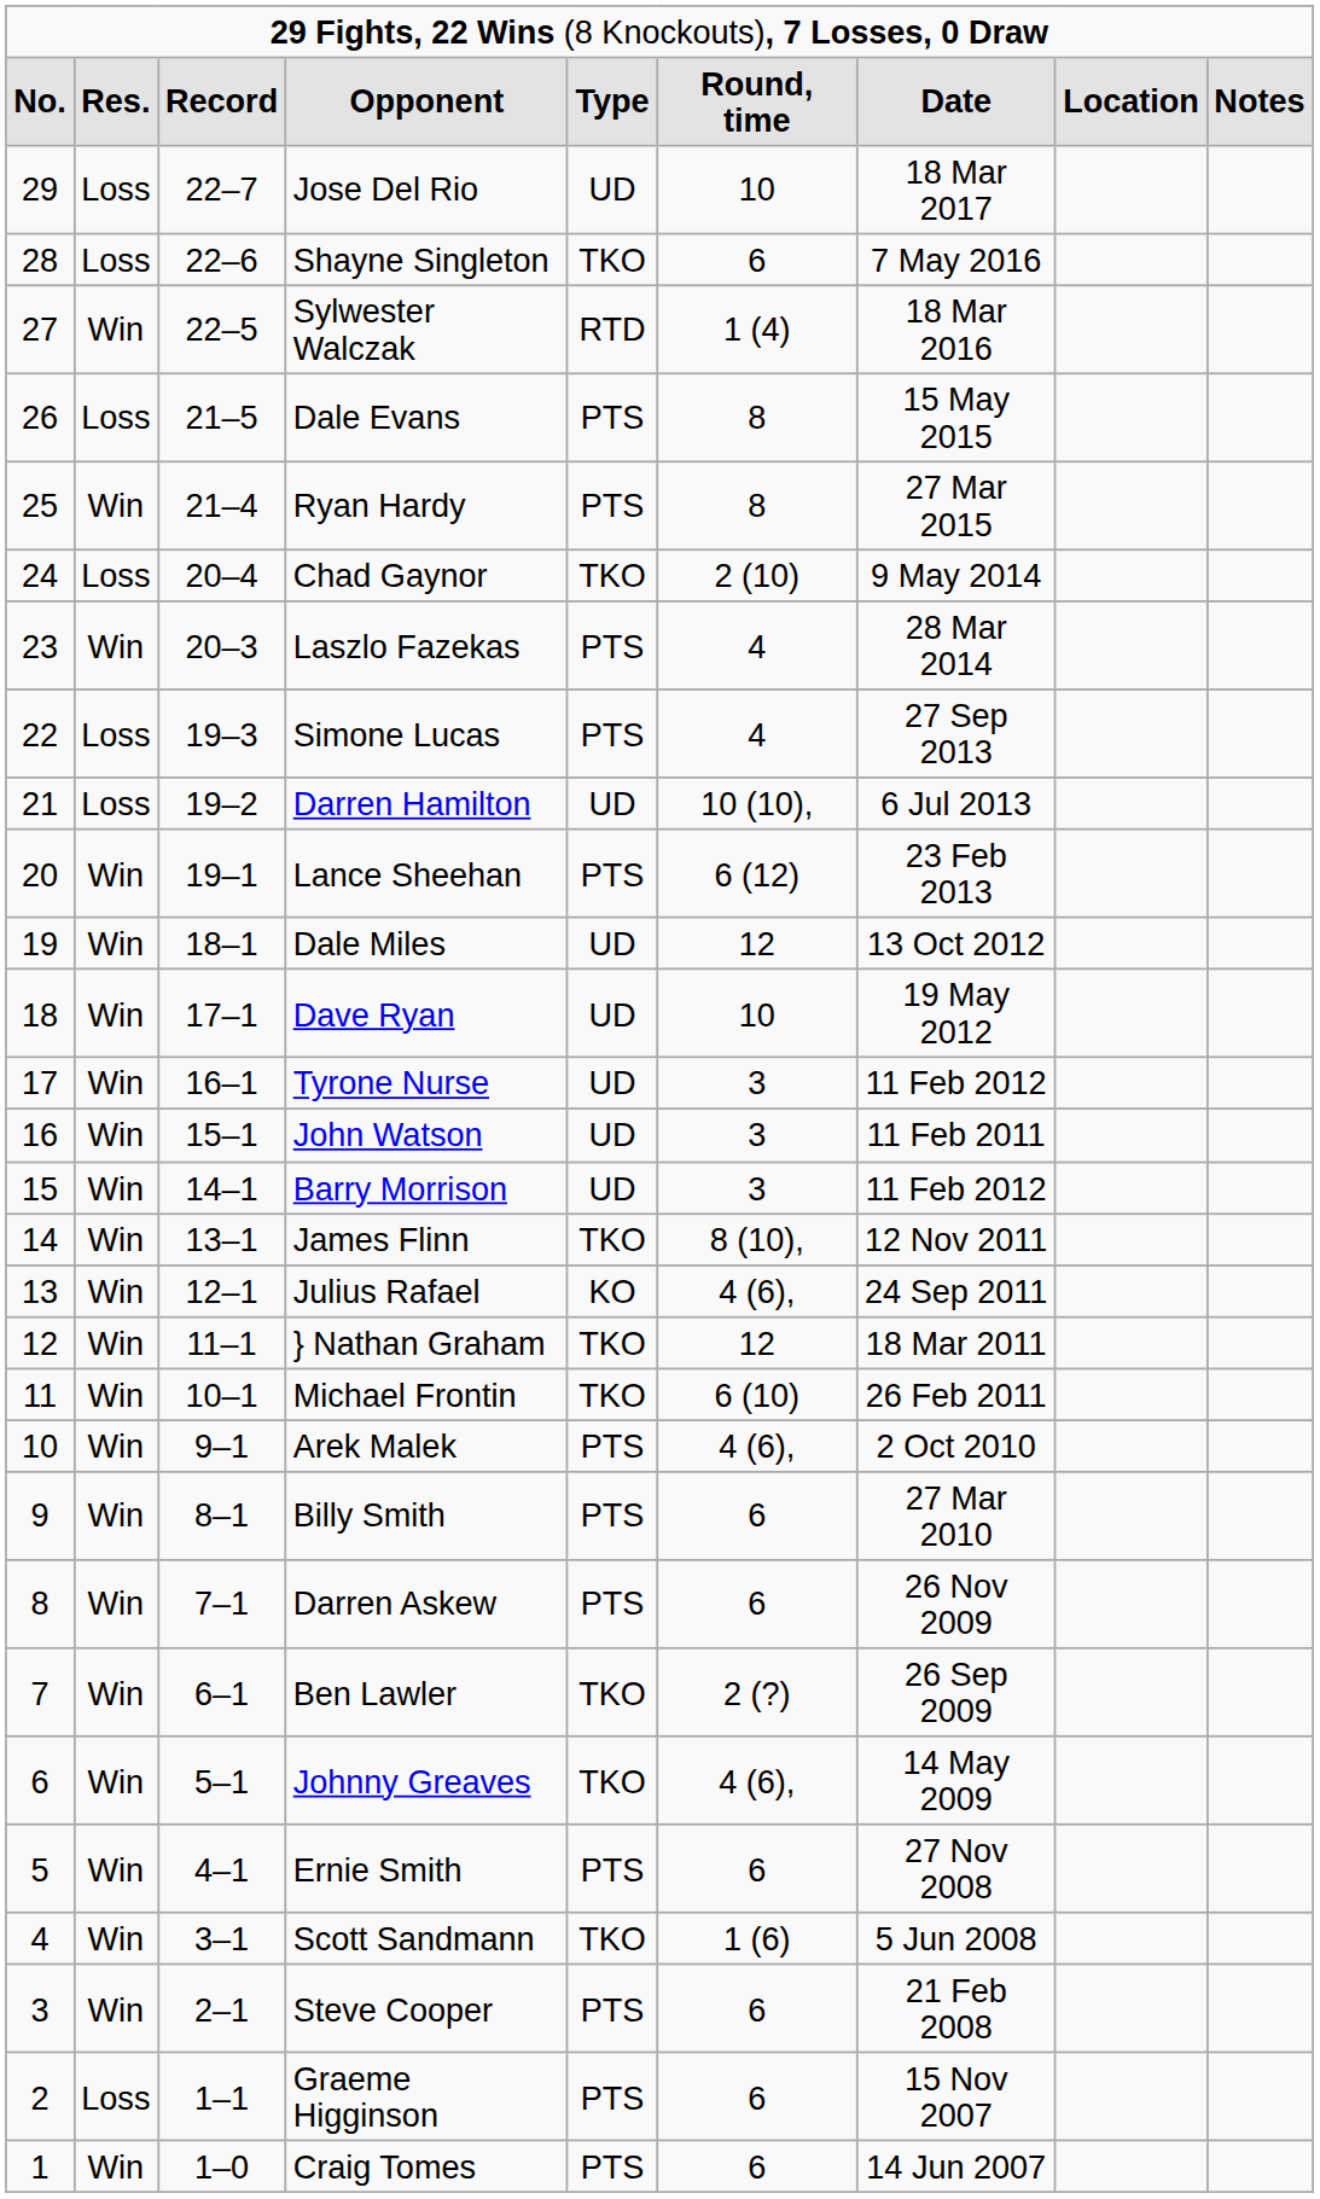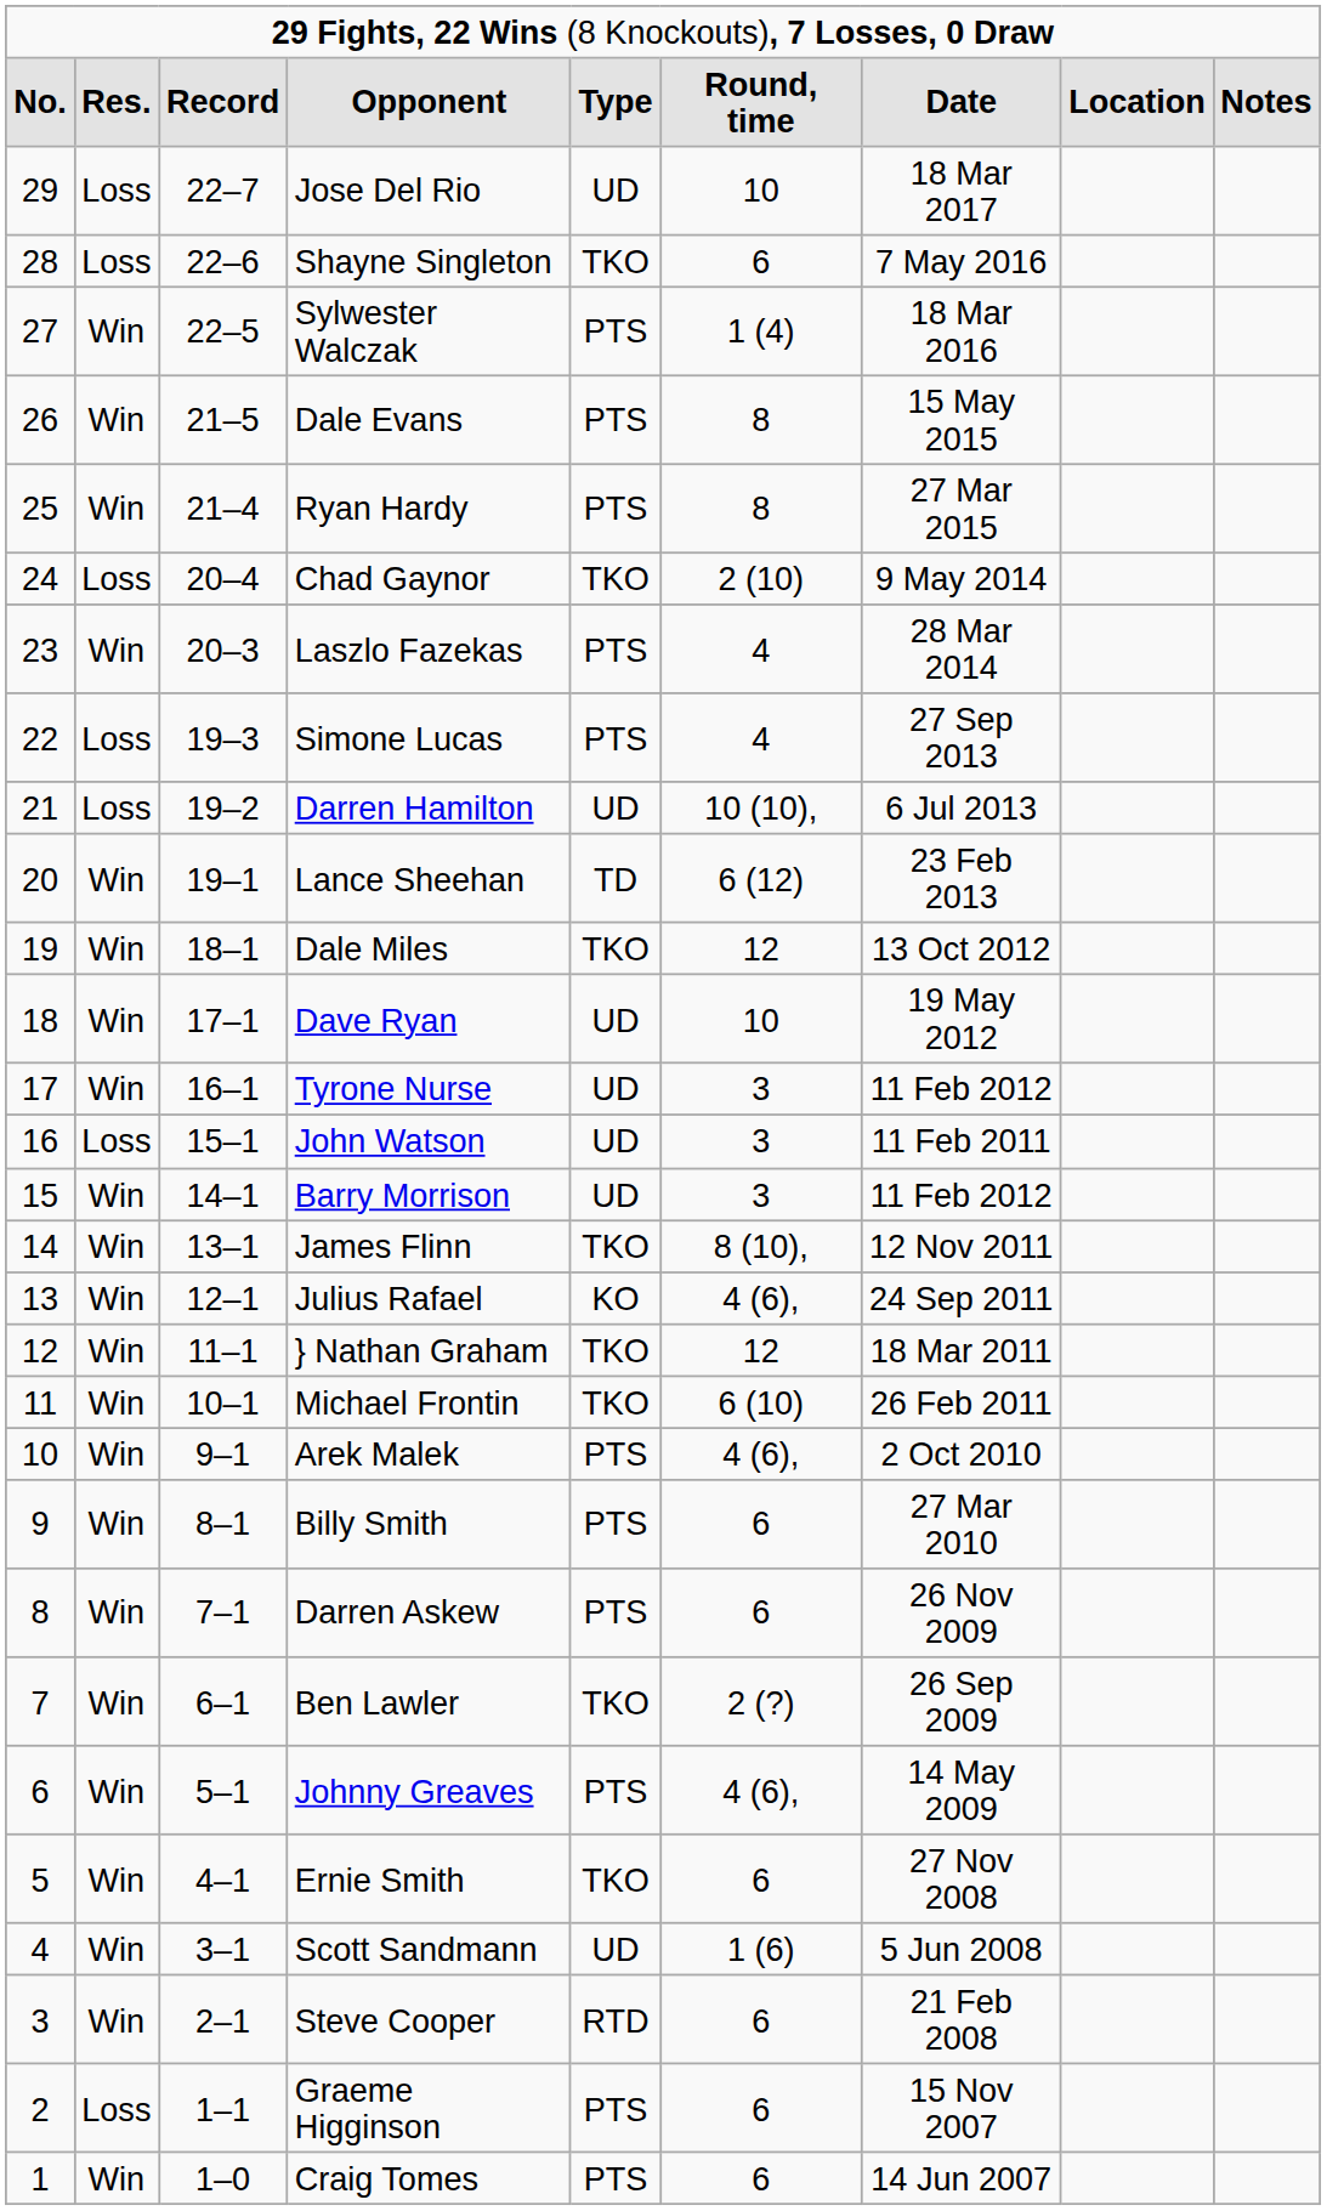Sylwester Walczak | column 5: RTD -> PTS
Dale Evans | column 2: Loss -> Win
Lance Sheehan | column 5: PTS -> TD
Dale Miles | column 5: UD -> TKO
John Watson | column 2: Win -> Loss
Johnny Greaves | column 5: TKO -> PTS
Ernie Smith | column 5: PTS -> TKO
Scott Sandmann | column 5: TKO -> UD
Steve Cooper | column 5: PTS -> RTD
